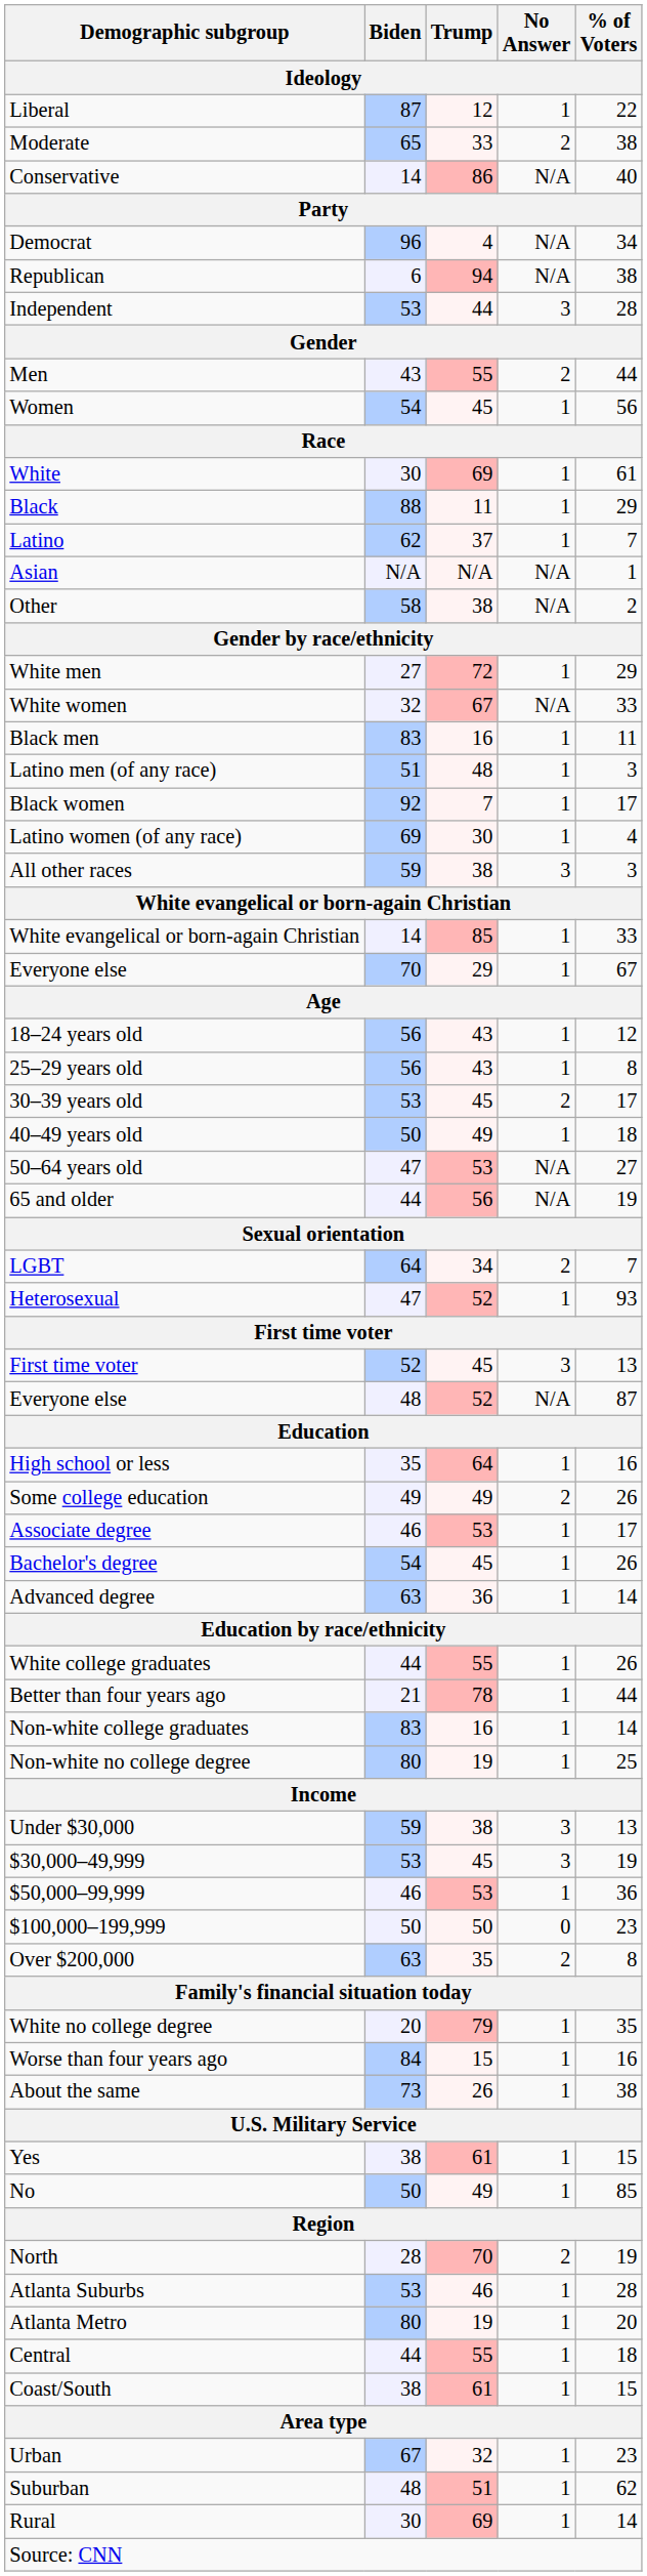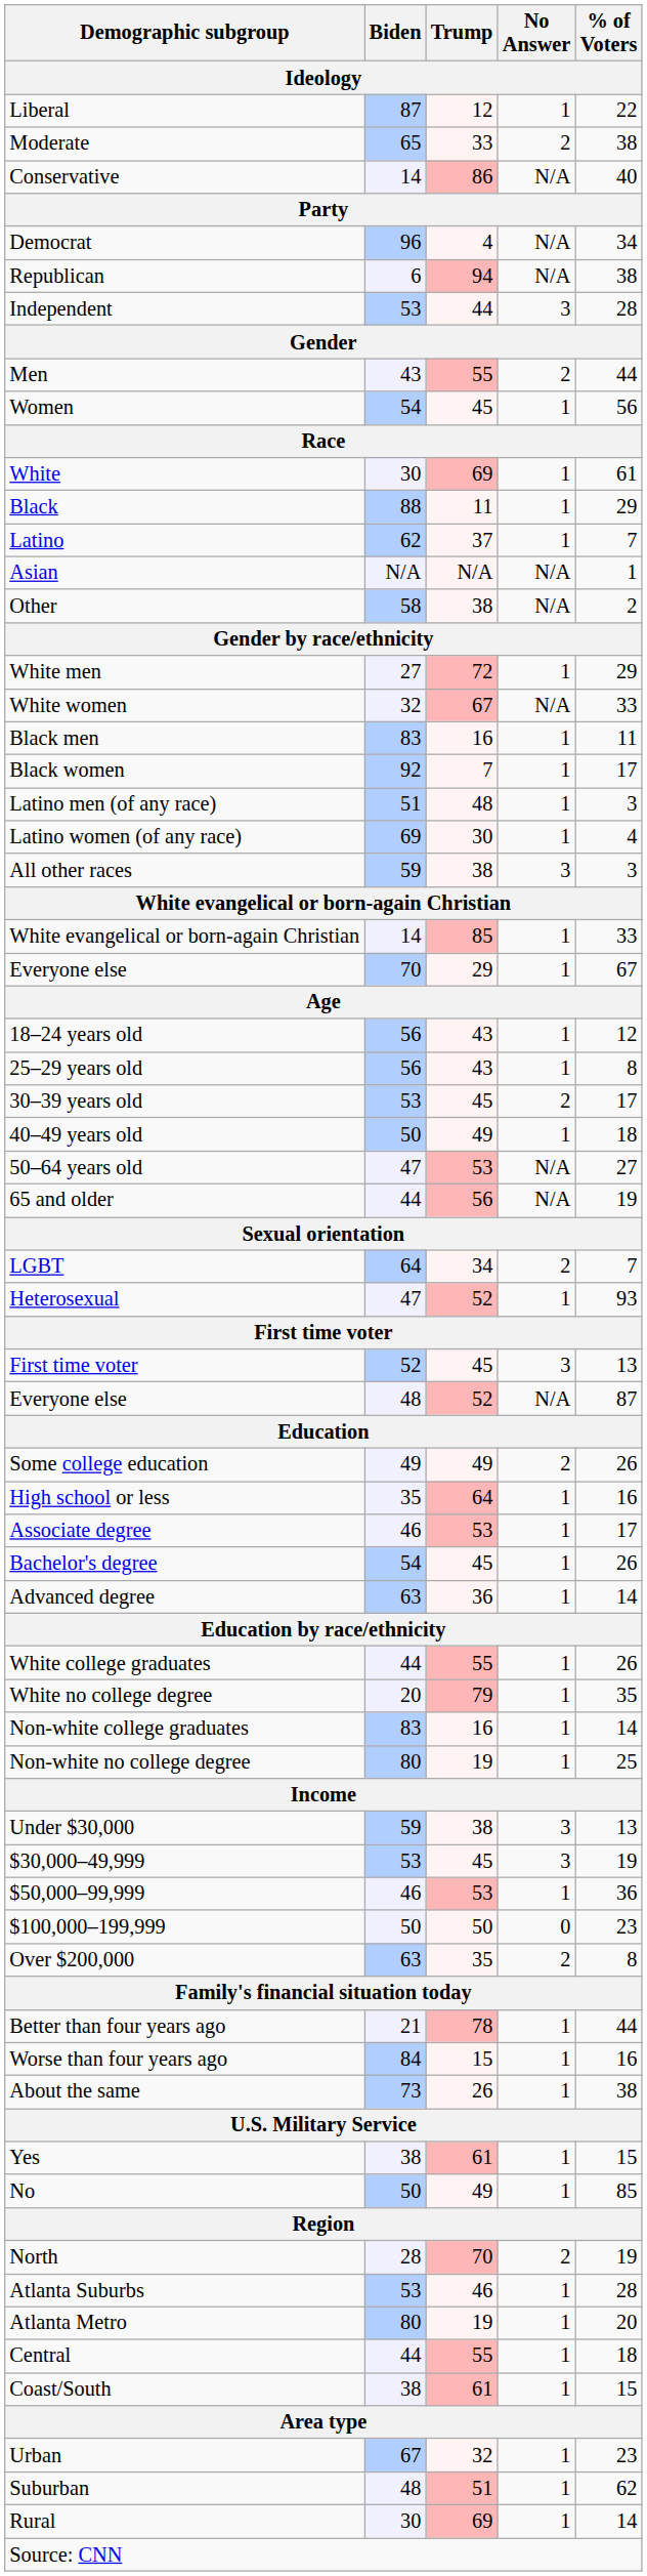rows swapped: Black women <-> Latino men (of any race)
rows swapped: High school or less <-> Some college education
rows swapped: White no college degree <-> Better than four years ago
